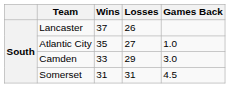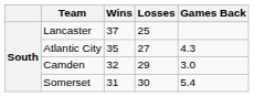Lancaster | Losses: 26 -> 25
Atlantic City | Games Back: 1.0 -> 4.3
Camden | Wins: 33 -> 32
Somerset | Losses: 31 -> 30
Somerset | Games Back: 4.5 -> 5.4
